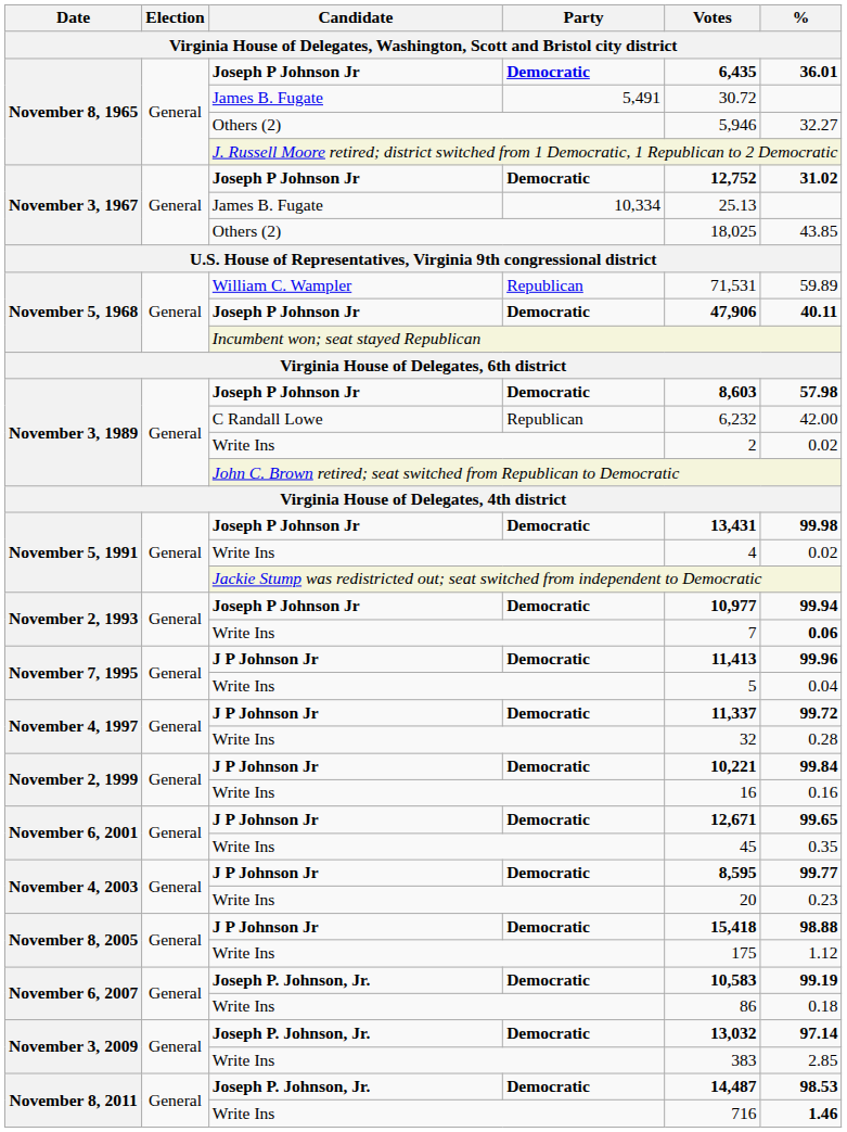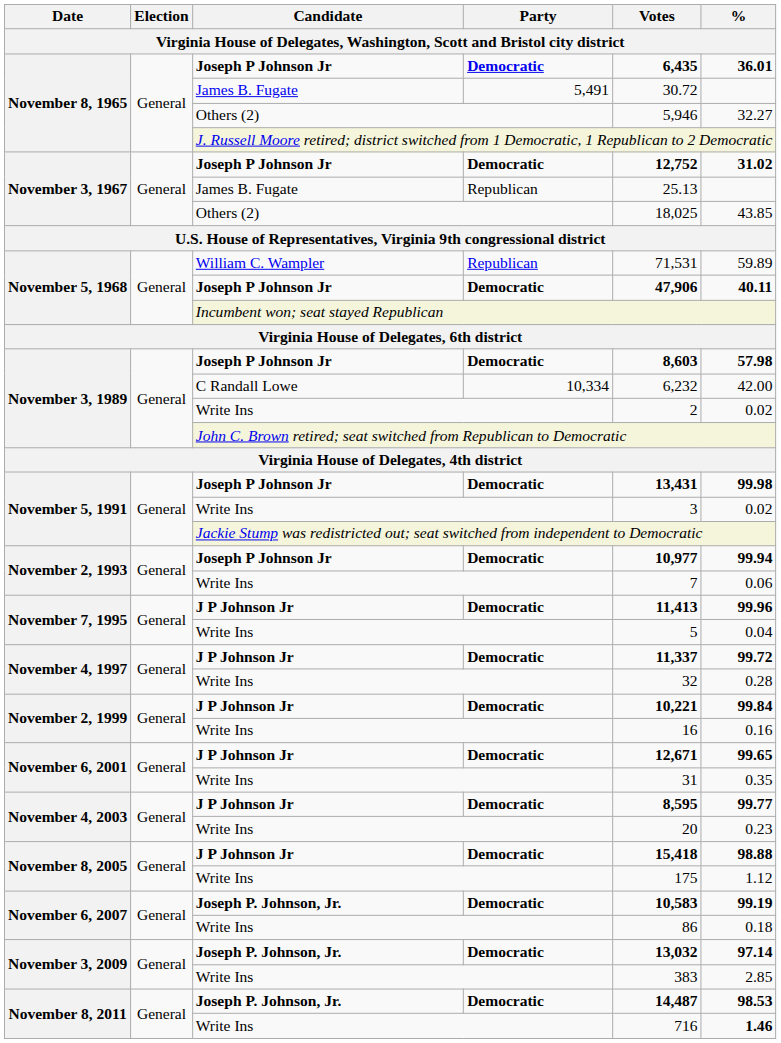November 3, 1967 / James B. Fugate | Party: 10,334 -> Republican
November 3, 1989 / C Randall Lowe | Party: Republican -> 10,334
November 5, 1991 / Write Ins | Votes: 4 -> 3
November 2, 1993 / Write Ins | %: bold -> normal
November 6, 2001 / Write Ins | Votes: 45 -> 31
